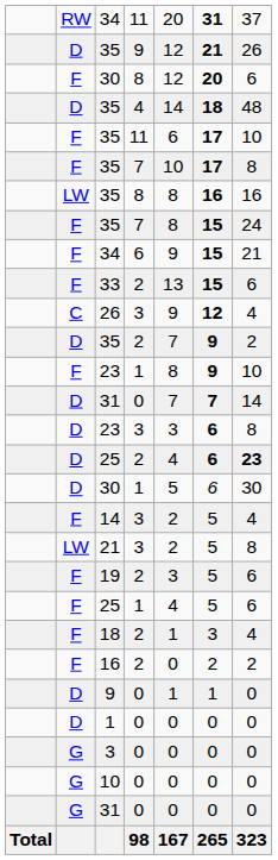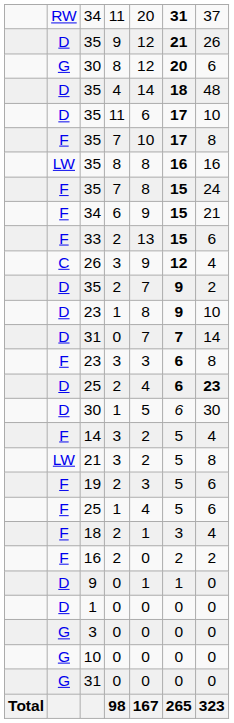30 / 8 | column 2: F -> G
35 / 11 | column 2: F -> D
23 / 1 | column 2: F -> D
23 / 3 | column 2: D -> F
